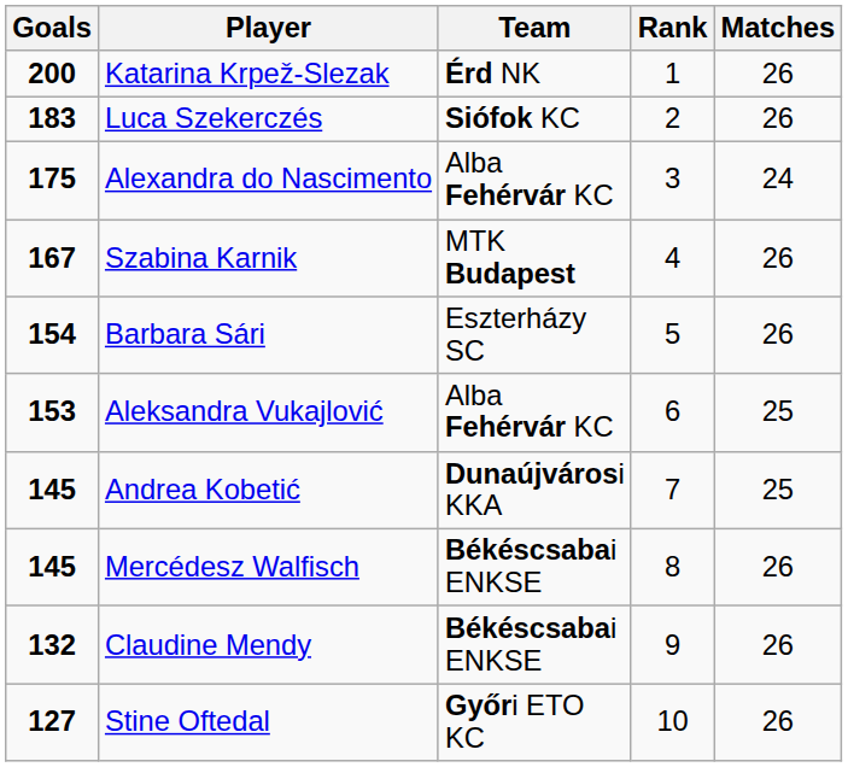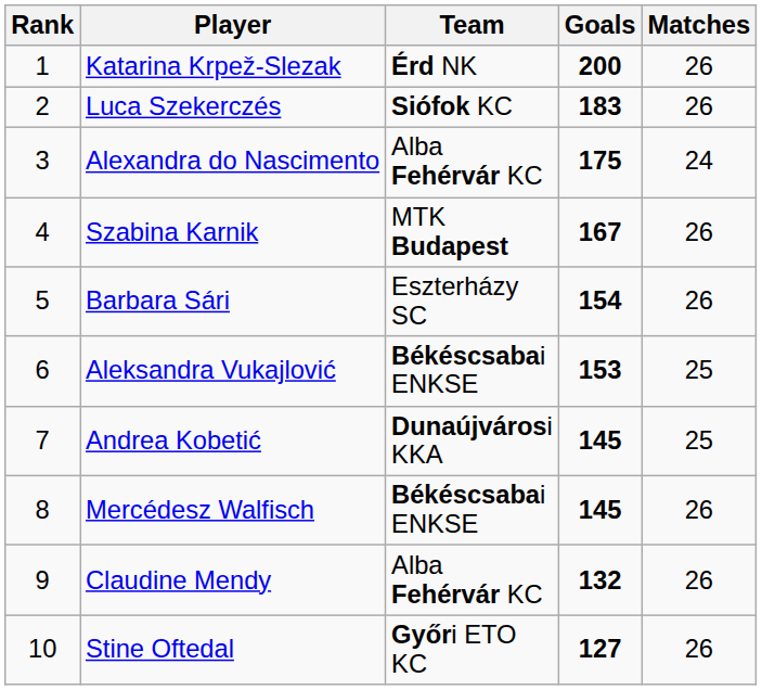columns swapped: Rank <-> Goals
Aleksandra Vukajlović | Team: Alba Fehérvár KC -> Békéscsabai ENKSE
Claudine Mendy | Team: Békéscsabai ENKSE -> Alba Fehérvár KC
